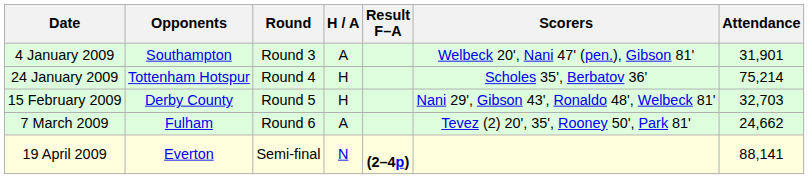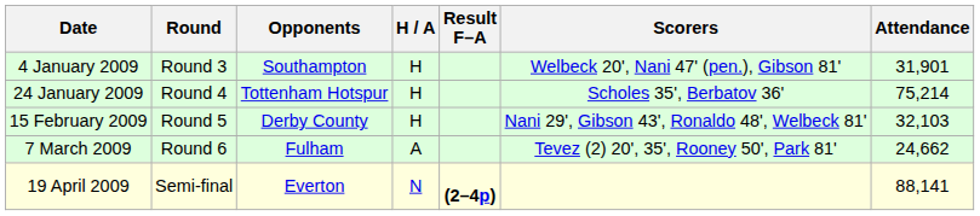columns swapped: Round <-> Opponents
4 January 2009 | H / A: A -> H
15 February 2009 | Attendance: 32,703 -> 32,103
